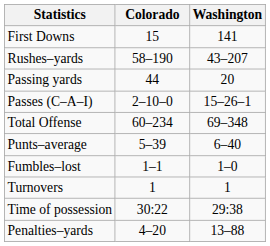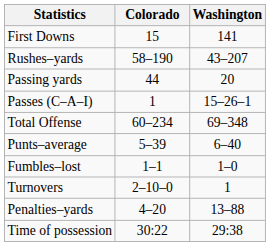Passes (C–A–I) | Colorado: 2–10–0 -> 1
Turnovers | Colorado: 1 -> 2–10–0
rows swapped: Penalties–yards <-> Time of possession
